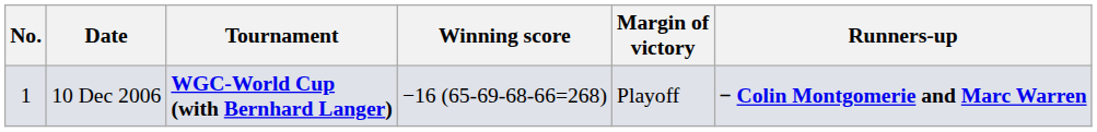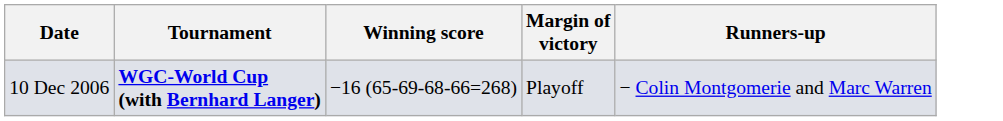- column: No. | 1
10 Dec 2006 | Runners-up: bold -> normal
